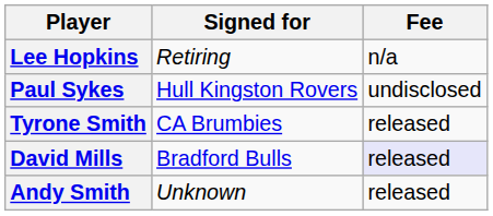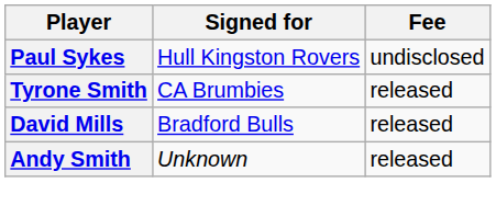- row: Lee Hopkins | Retiring | n/a
David Mills | Fee: lavender background -> no background
